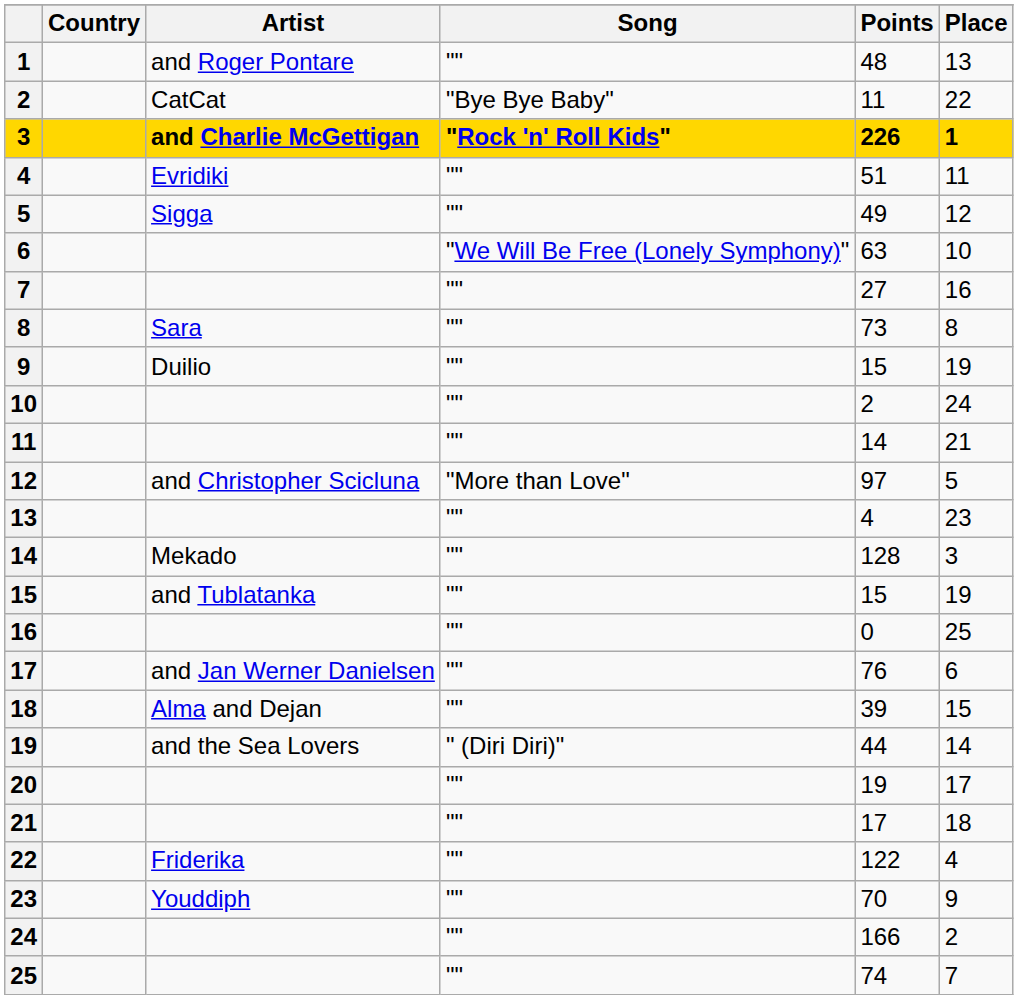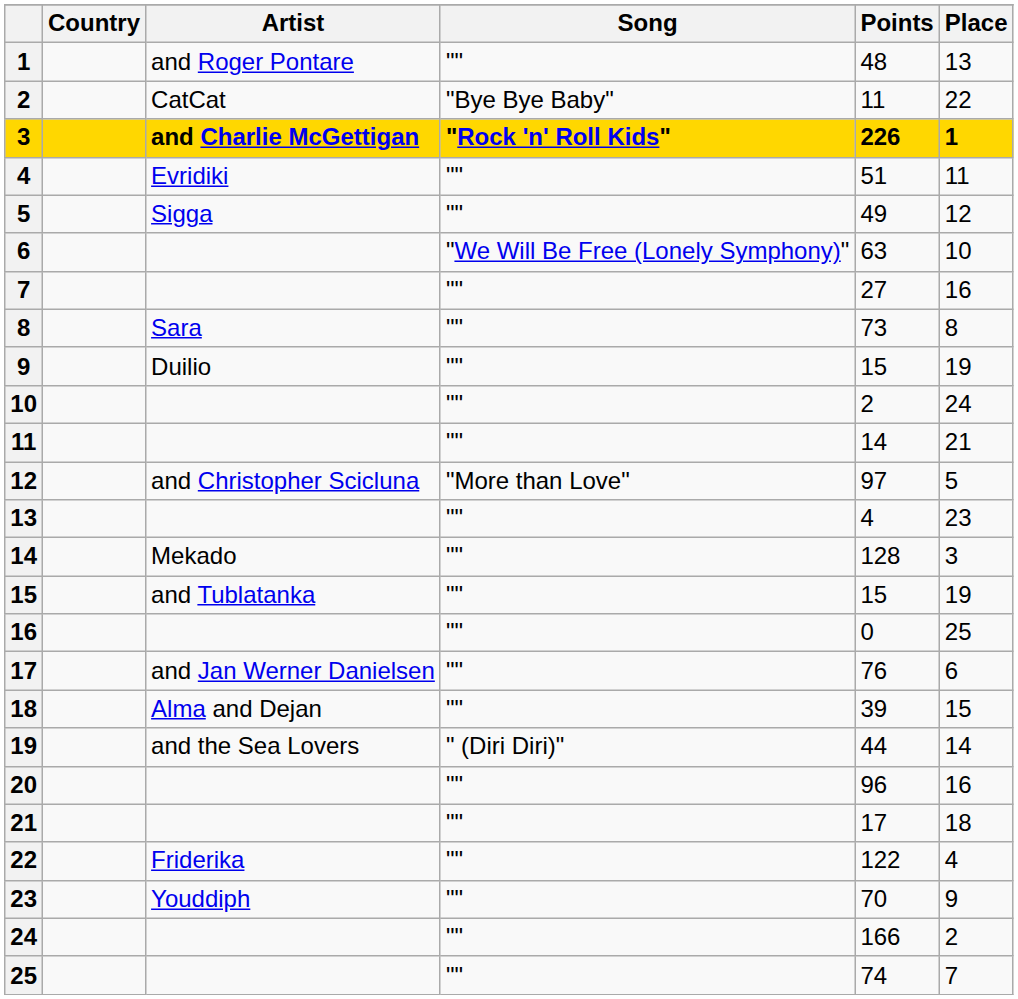20 | Points: 19 -> 96
20 | Place: 17 -> 16
